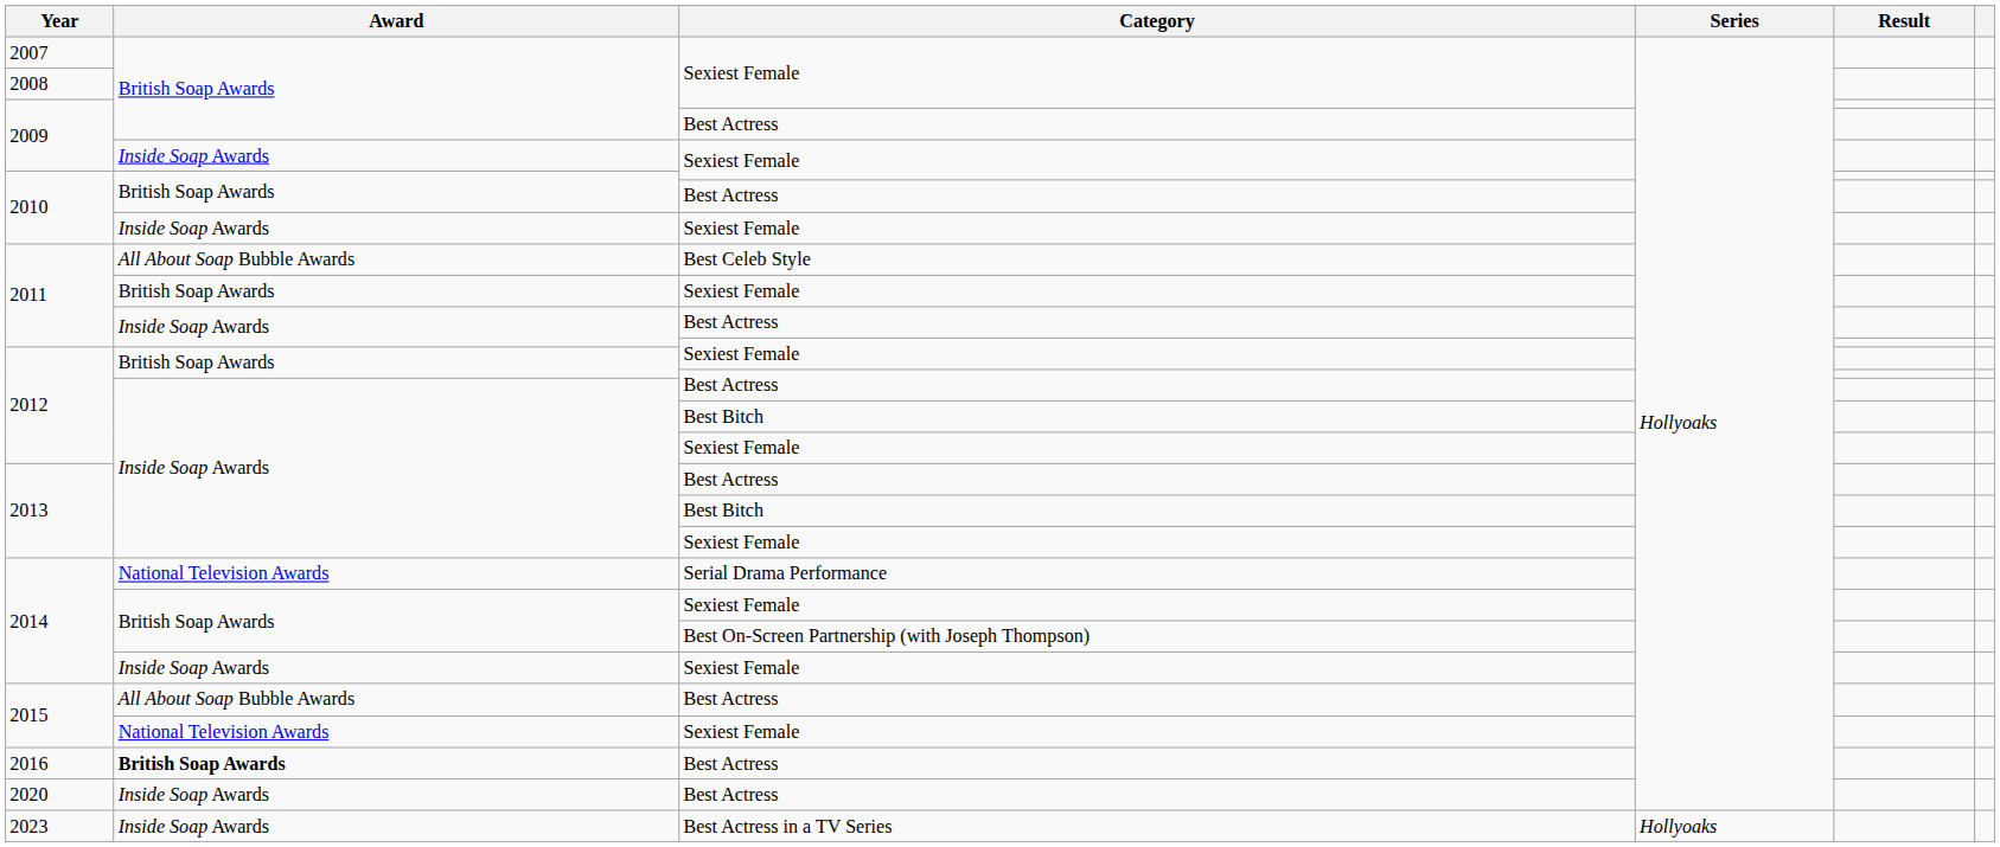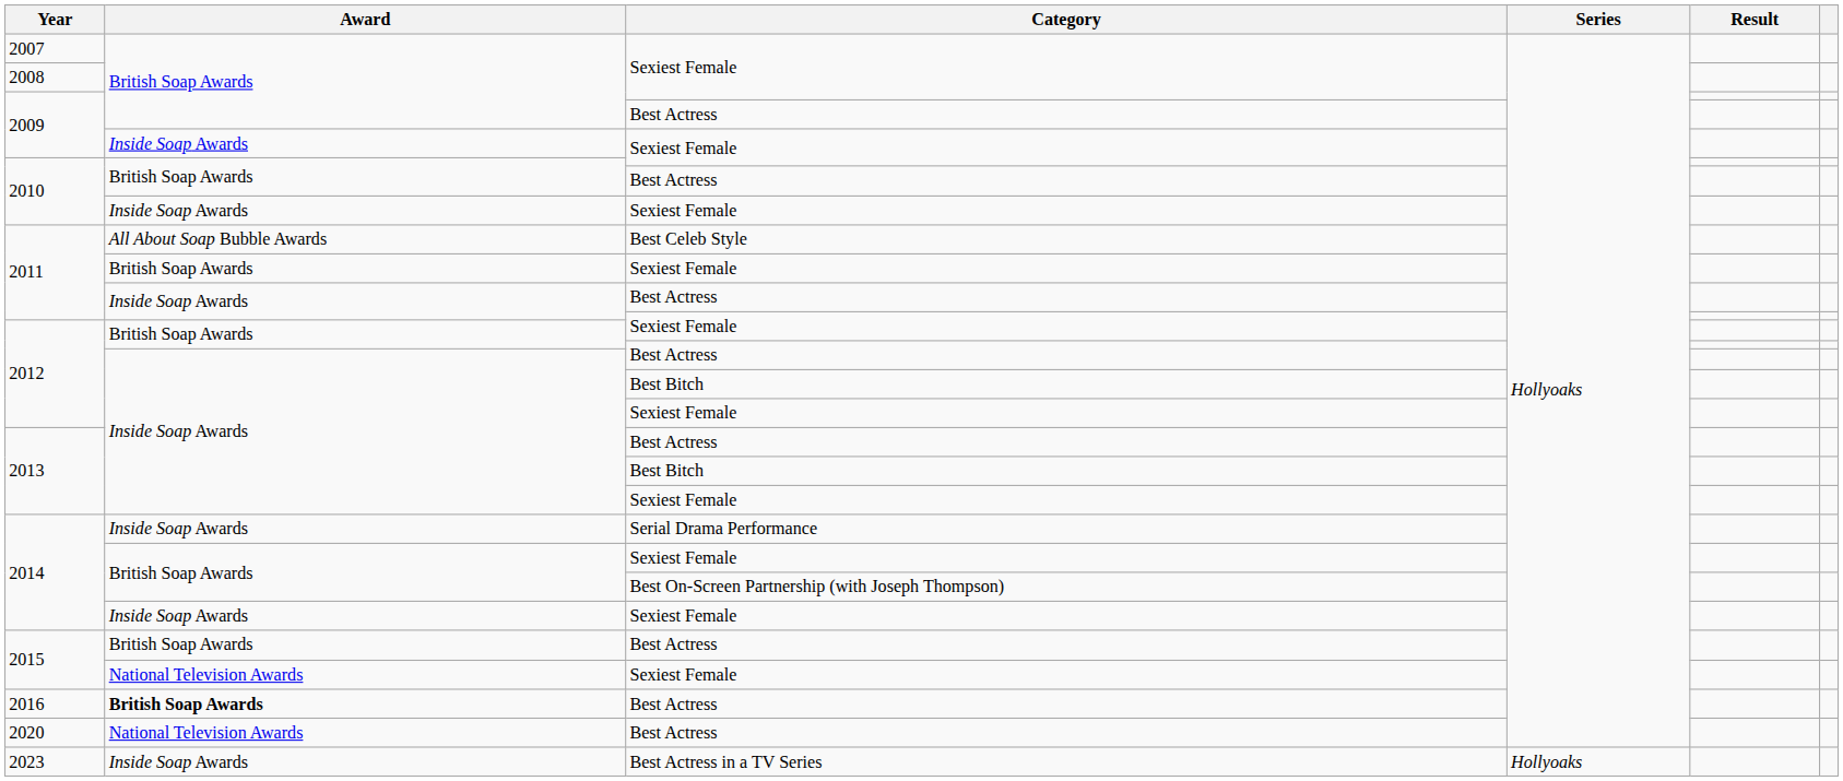2014 / Serial Drama Performance | Award: National Television Awards -> Inside Soap Awards
2015 / Best Actress | Award: All About Soap Bubble Awards -> British Soap Awards
2020 | Award: Inside Soap Awards -> National Television Awards
